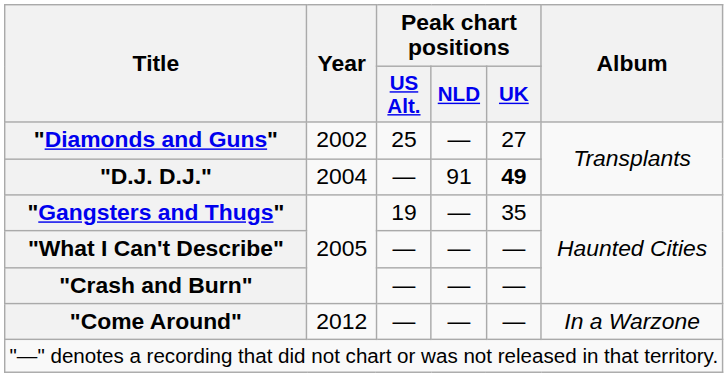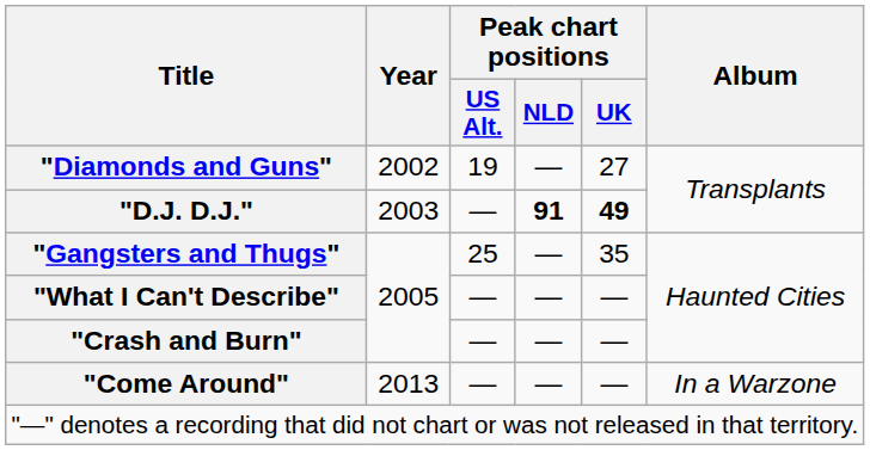"Diamonds and Guns" | Peak chart positions / US Alt.: 25 -> 19
"D.J. D.J." | Year: 2004 -> 2003
"D.J. D.J." | Peak chart positions / NLD: normal -> bold
"Gangsters and Thugs" | Peak chart positions / US Alt.: 19 -> 25
"Come Around" | Year: 2012 -> 2013
